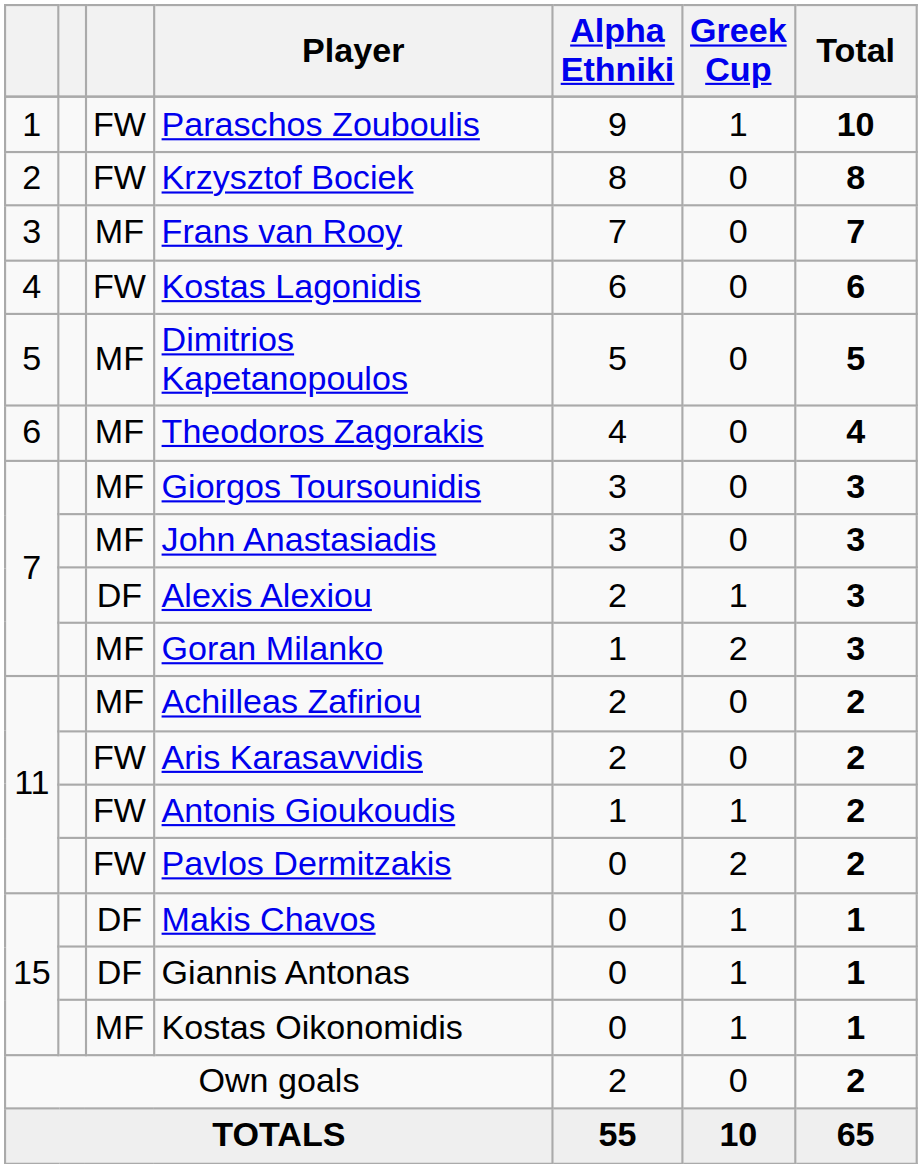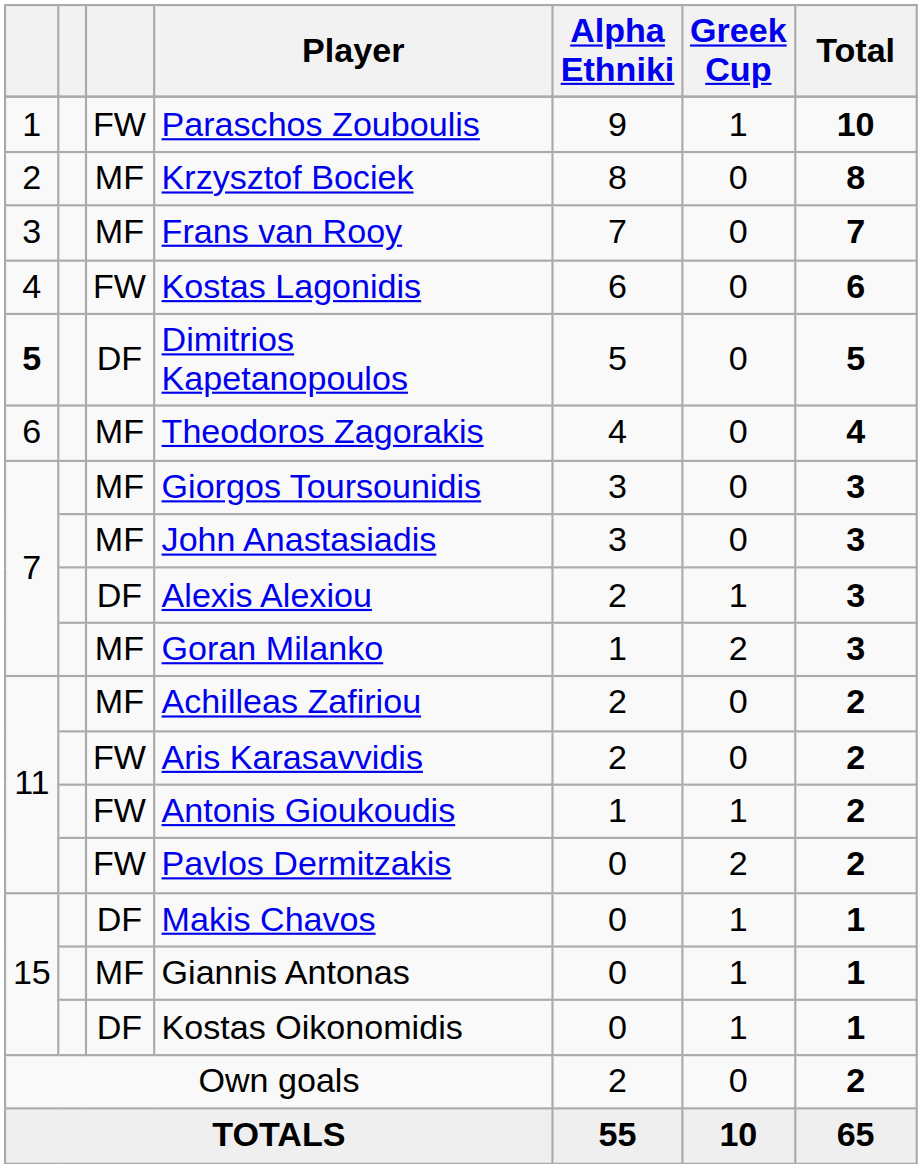Krzysztof Bociek | column 3: FW -> MF
Dimitrios Kapetanopoulos | column 1: normal -> bold
Dimitrios Kapetanopoulos | column 3: MF -> DF
Giannis Antonas | column 3: DF -> MF
Kostas Oikonomidis | column 3: MF -> DF
